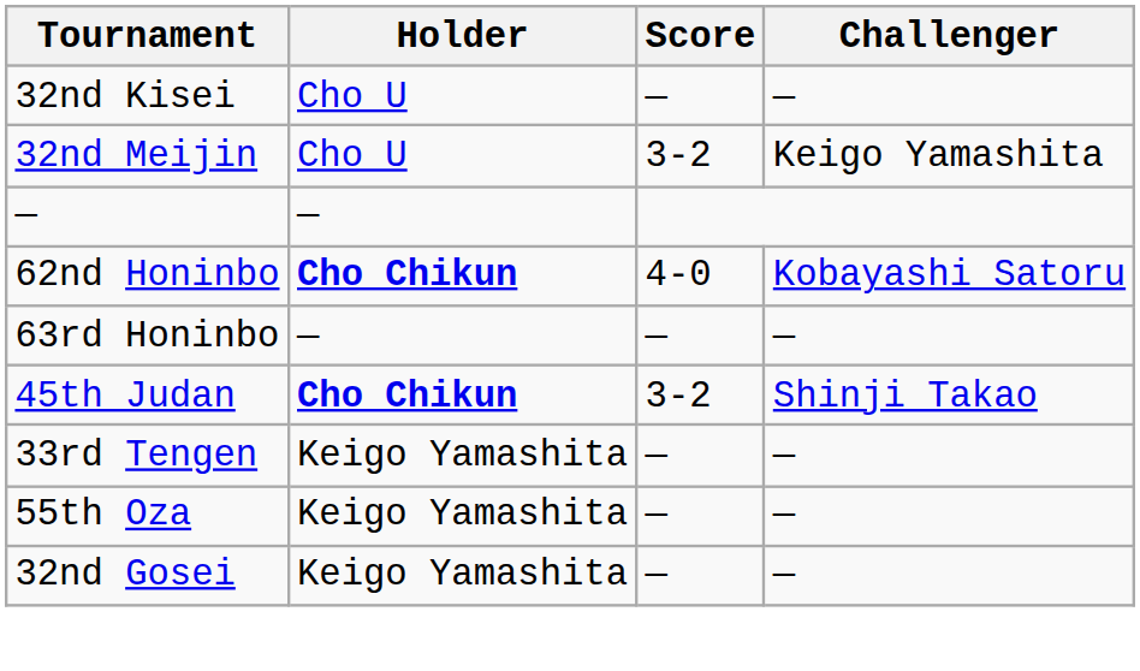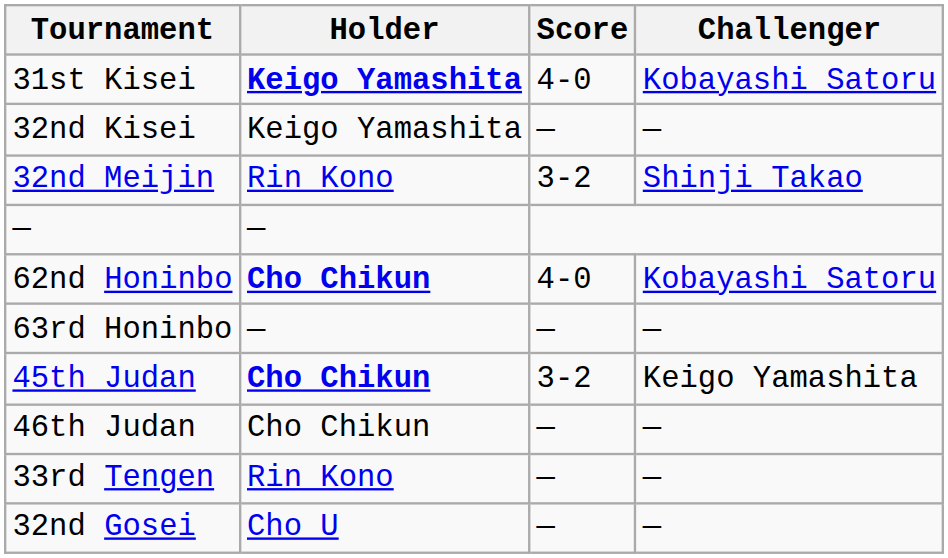+ row: 31st Kisei | Keigo Yamashita | 4-0 | Kobayashi Satoru
32nd Kisei | Holder: Cho U -> Keigo Yamashita
32nd Meijin | Holder: Cho U -> Rin Kono
32nd Meijin | Challenger: Keigo Yamashita -> Shinji Takao
45th Judan | Challenger: Shinji Takao -> Keigo Yamashita
+ row: 46th Judan | Cho Chikun | — | —
33rd Tengen | Holder: Keigo Yamashita -> Rin Kono
- row: 55th Oza | Keigo Yamashita | — | —
32nd Gosei | Holder: Keigo Yamashita -> Cho U
